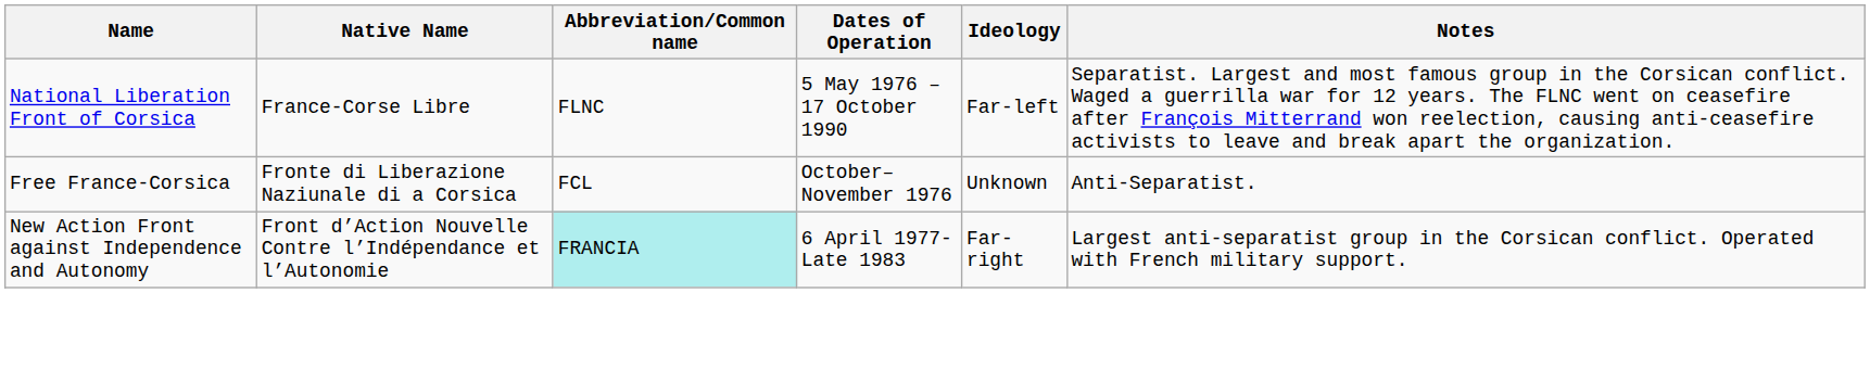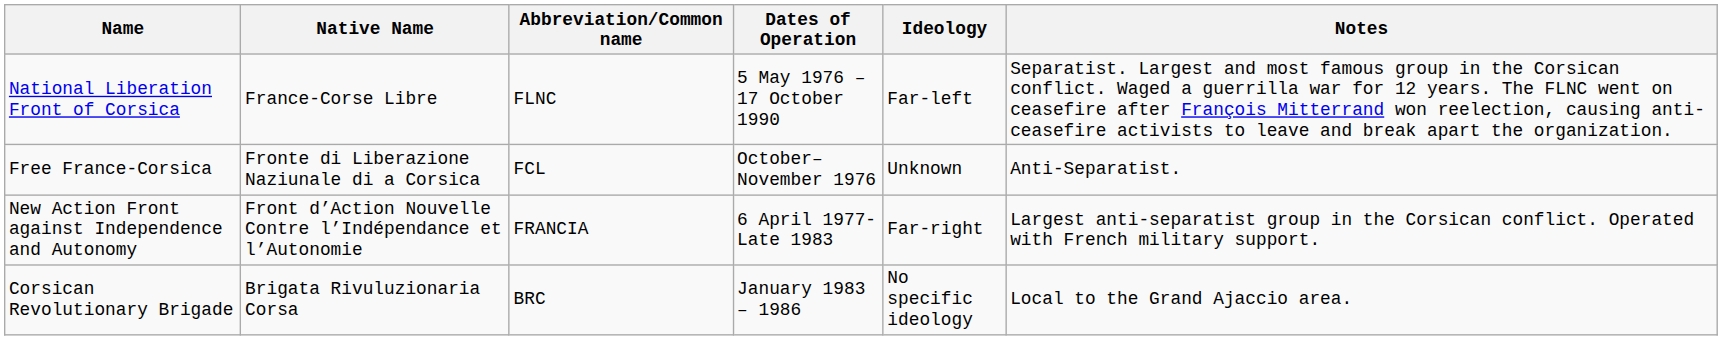New Action Front against Independence and Autonomy | Abbreviation/Common name: paleturquoise background -> no background
+ row: Corsican Revolutionary Brigade | Brigata Rivuluzionaria Corsa | BRC | January 1983 – 1986 | No specific ideology | Local to the Grand Ajaccio area.
